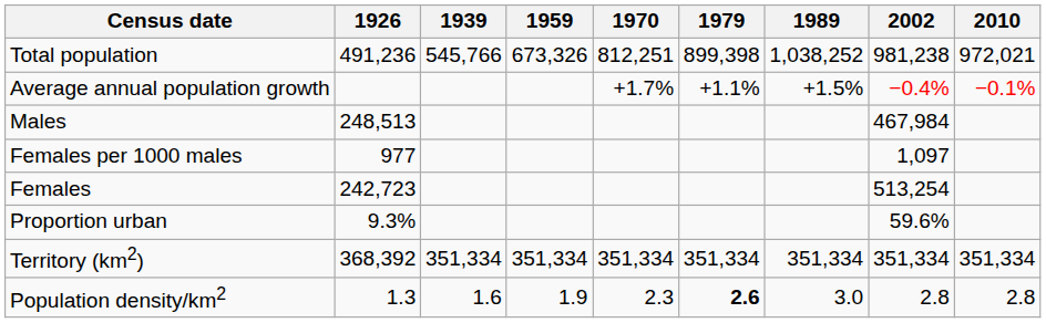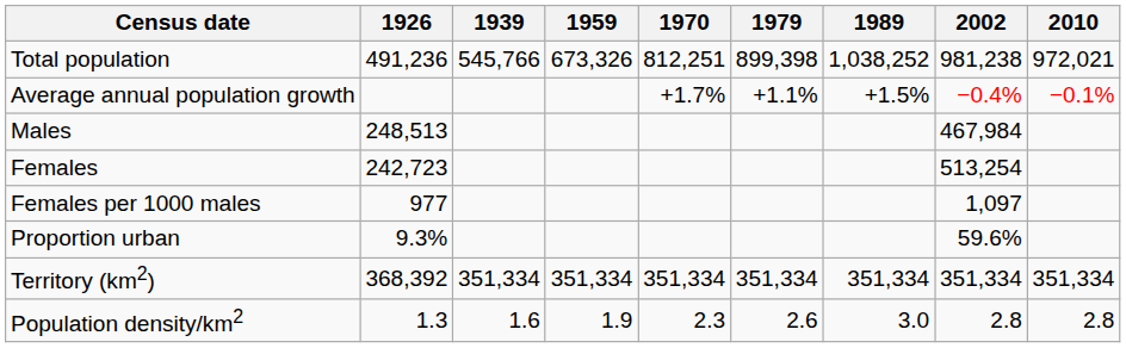rows swapped: Females <-> Females per 1000 males
Population density/km2 | 1979: bold -> normal
